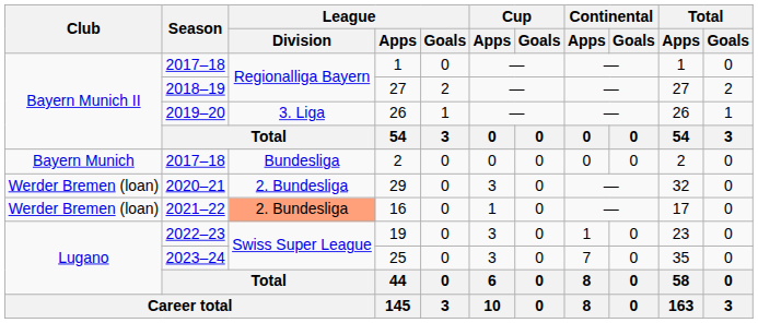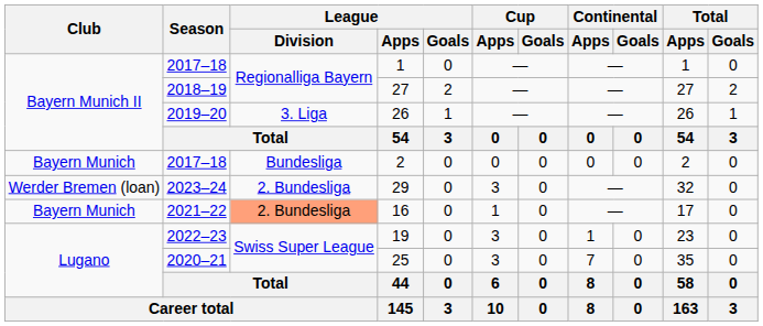29 | Season: 2020–21 -> 2023–24
16 | Club: Werder Bremen (loan) -> Bayern Munich
25 | Season: 2023–24 -> 2020–21
